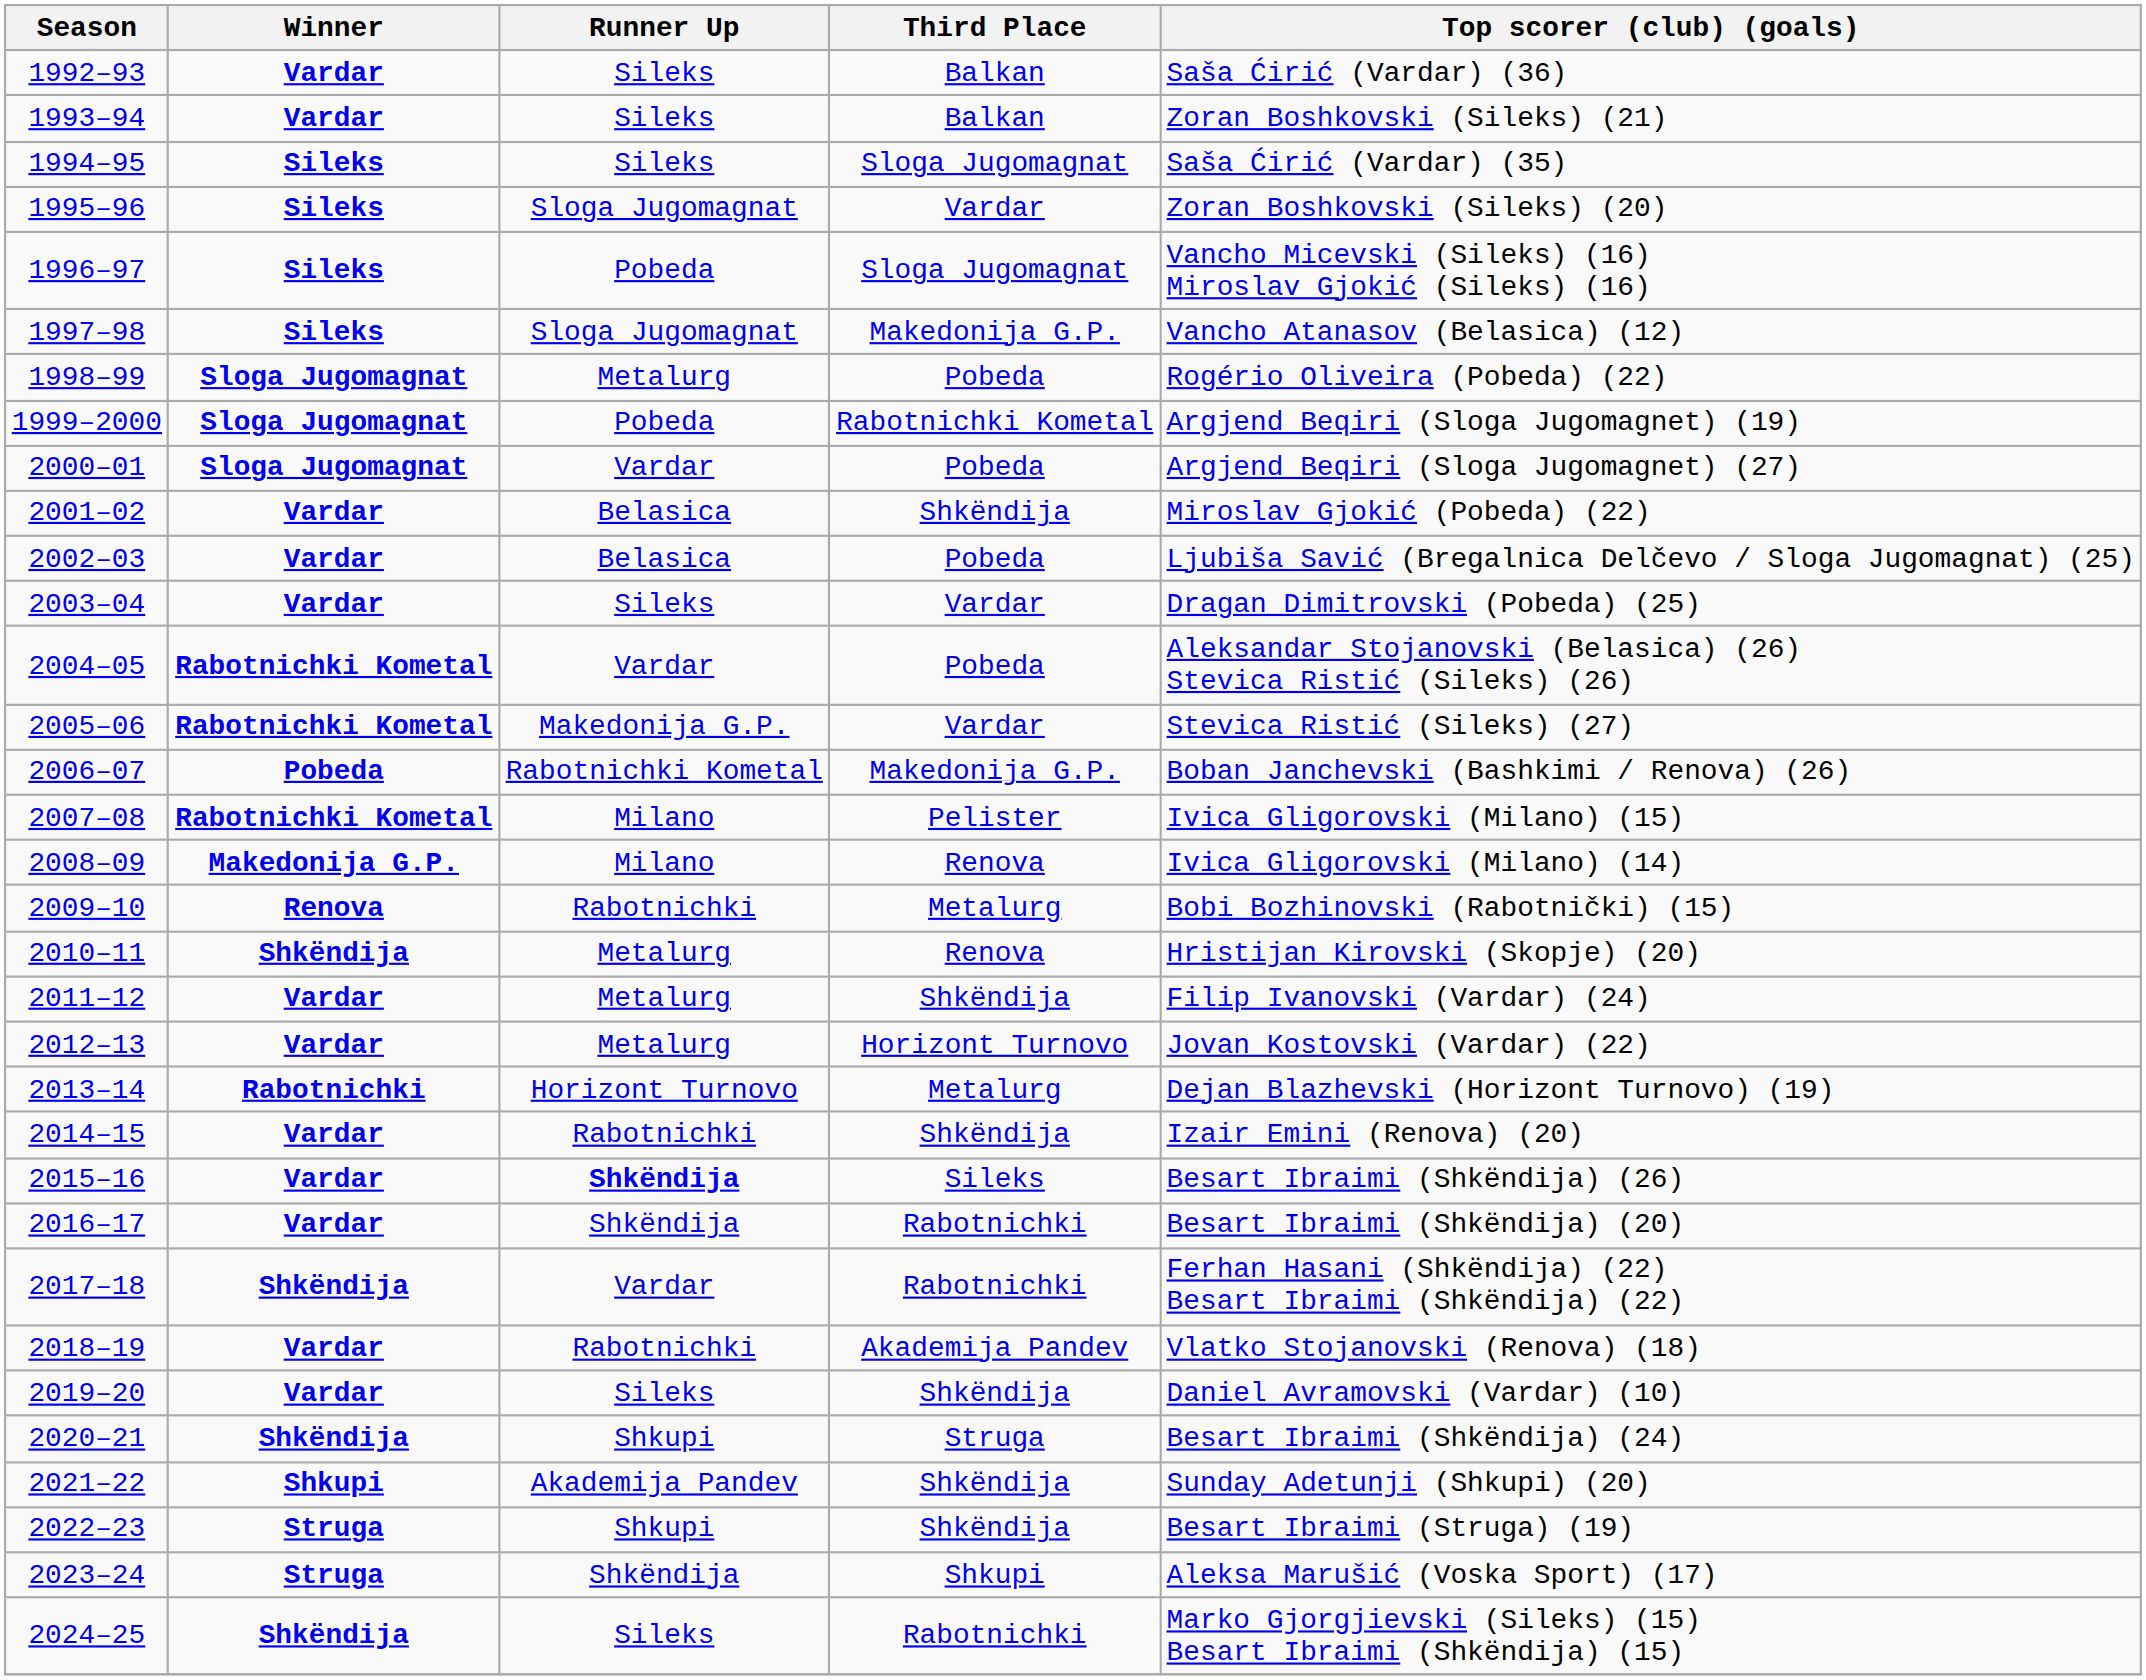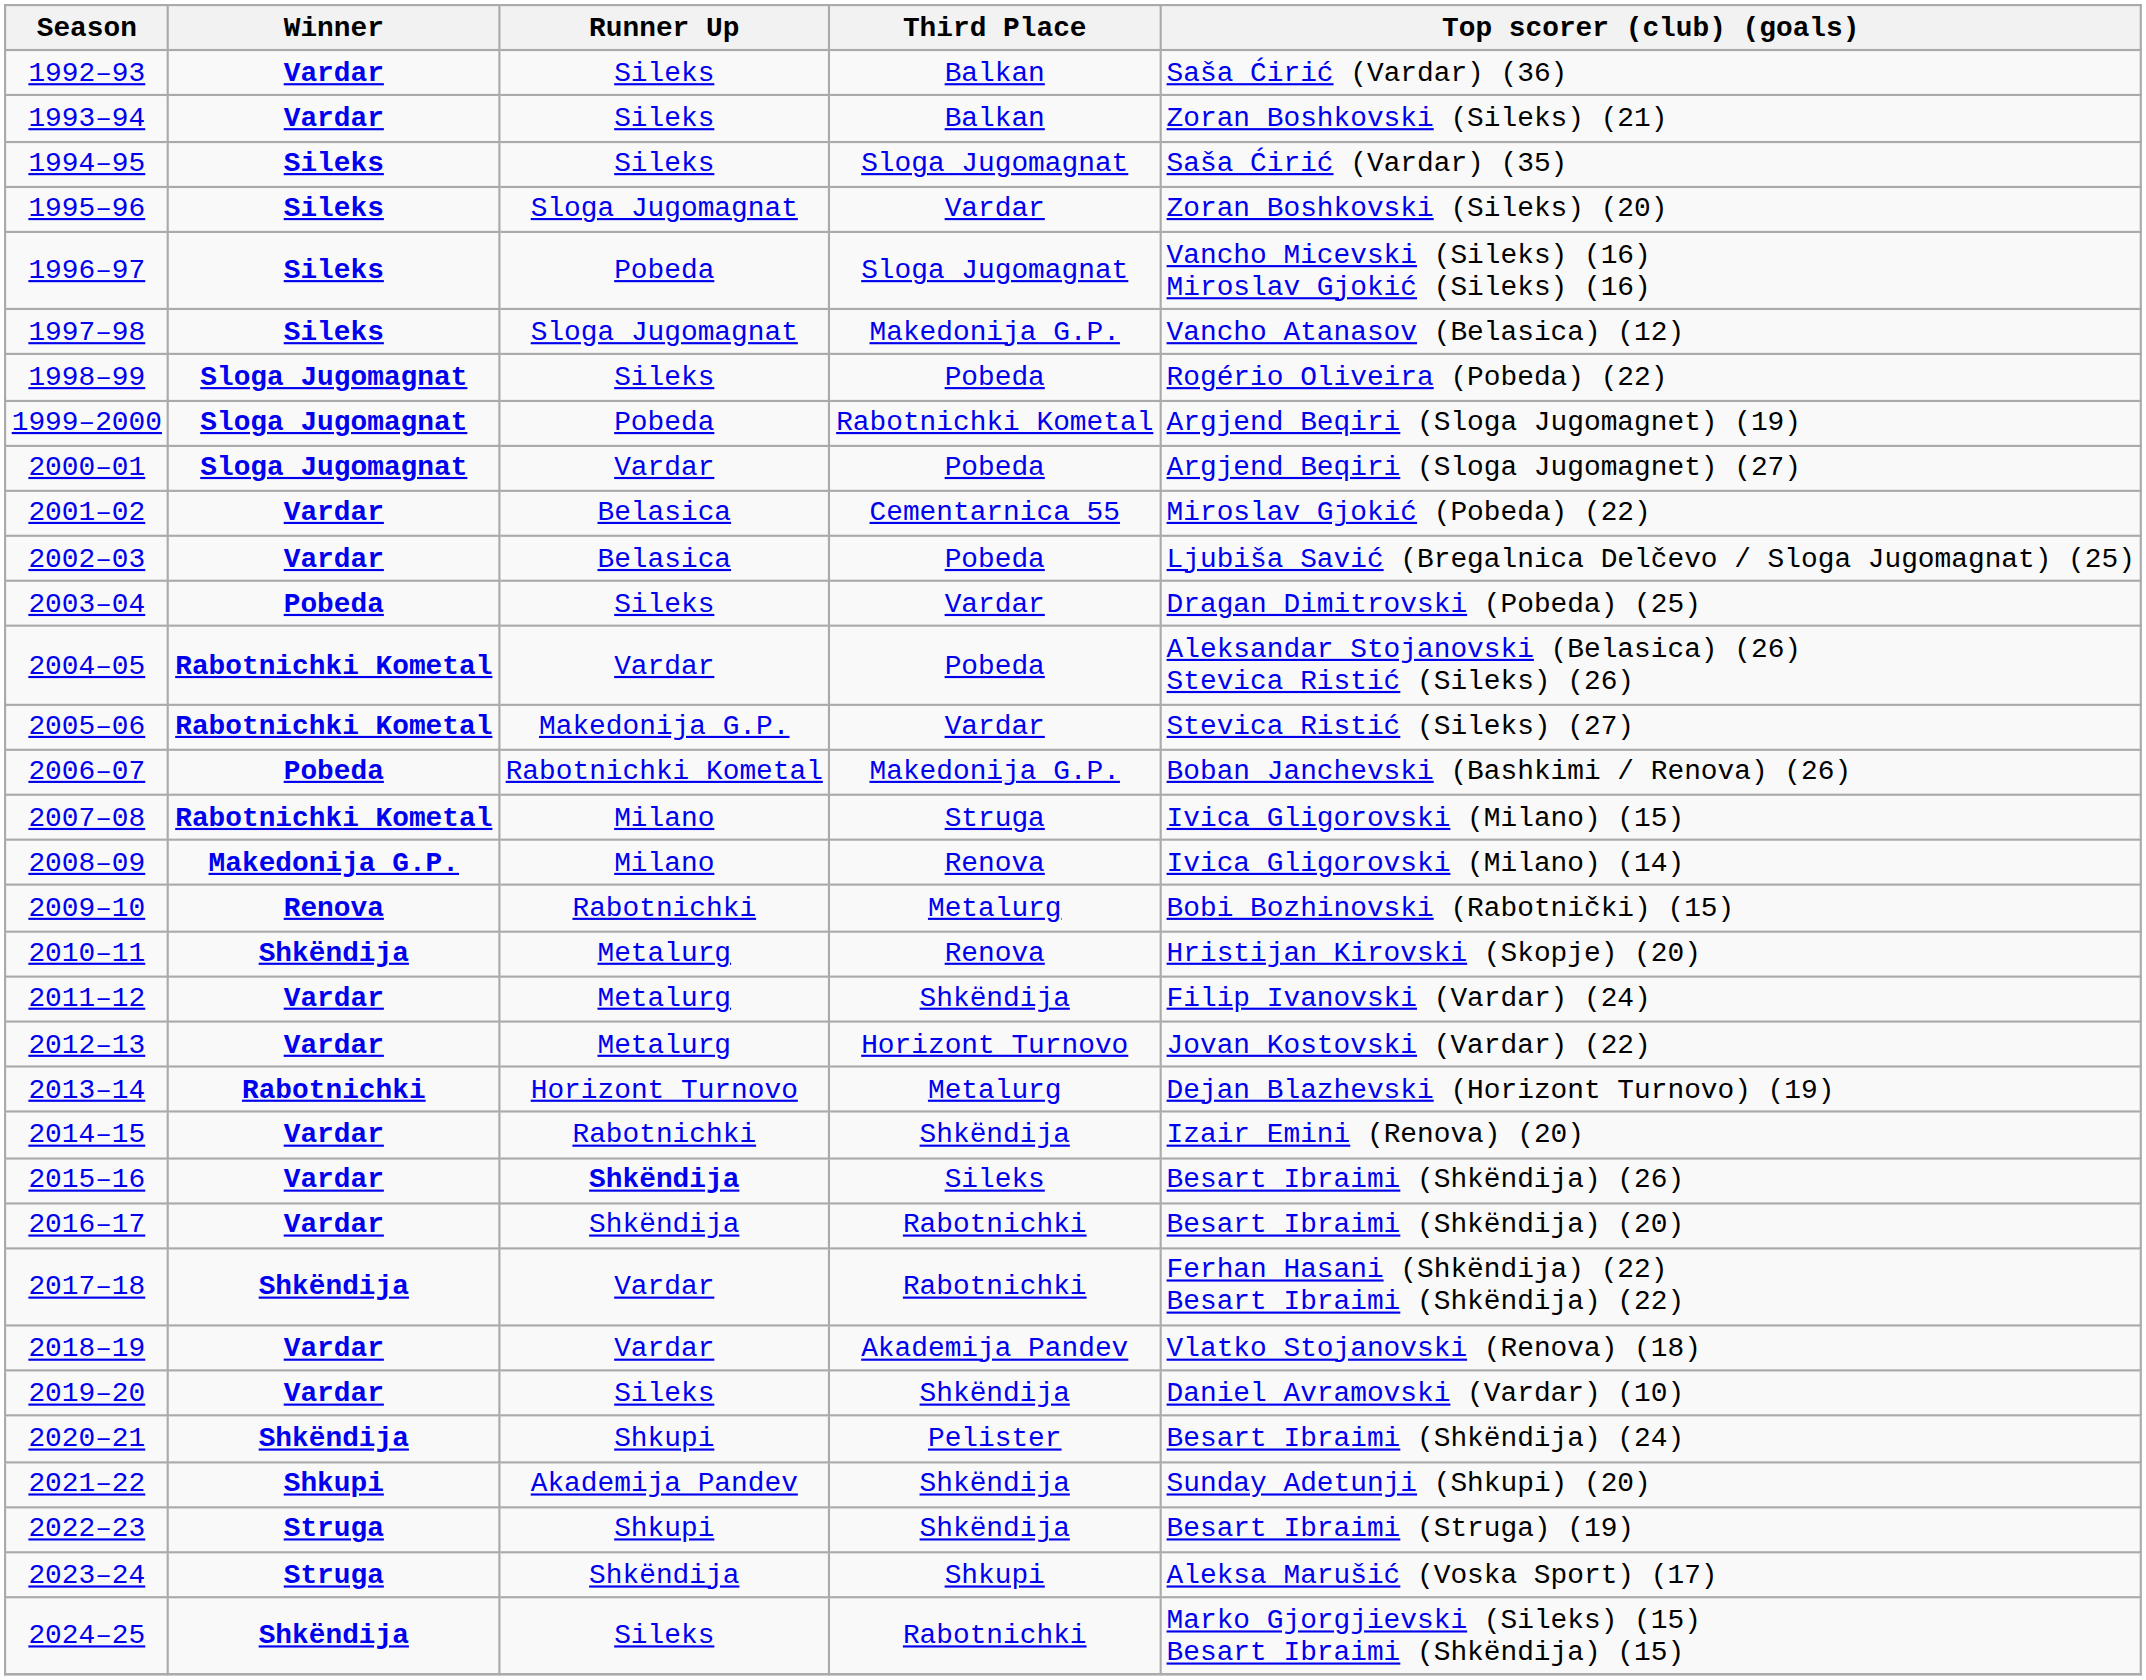1998–99 | Runner Up: Metalurg -> Sileks
2001–02 | Third Place: Shkëndija -> Cementarnica 55
2003–04 | Winner: Vardar -> Pobeda
2007–08 | Third Place: Pelister -> Struga
2018–19 | Runner Up: Rabotnichki -> Vardar
2020–21 | Third Place: Struga -> Pelister
